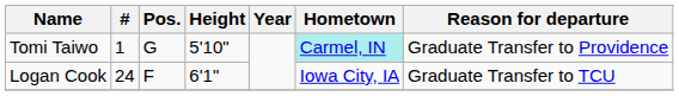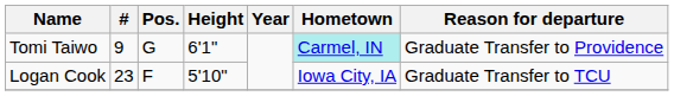Tomi Taiwo | #: 1 -> 9
Tomi Taiwo | Height: 5'10" -> 6'1"
Logan Cook | #: 24 -> 23
Logan Cook | Height: 6'1" -> 5'10"
